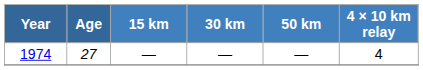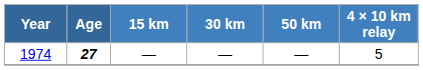1974 | Age: normal -> bold
1974 | 4 × 10 km relay: 4 -> 5
